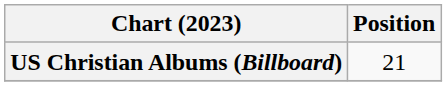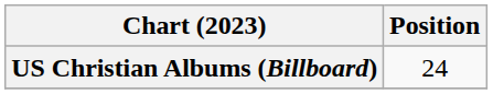US Christian Albums (Billboard) | Position: 21 -> 24
